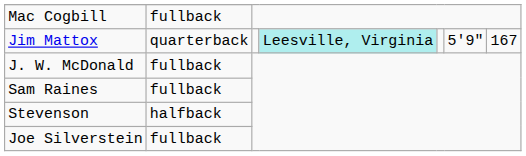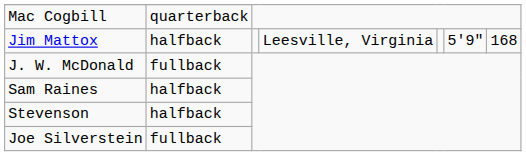Mac Cogbill | column 2: fullback -> quarterback
Jim Mattox | column 2: quarterback -> halfback
Jim Mattox | column 4: paleturquoise background -> no background
Jim Mattox | column 7: 167 -> 168
Sam Raines | column 2: fullback -> halfback
